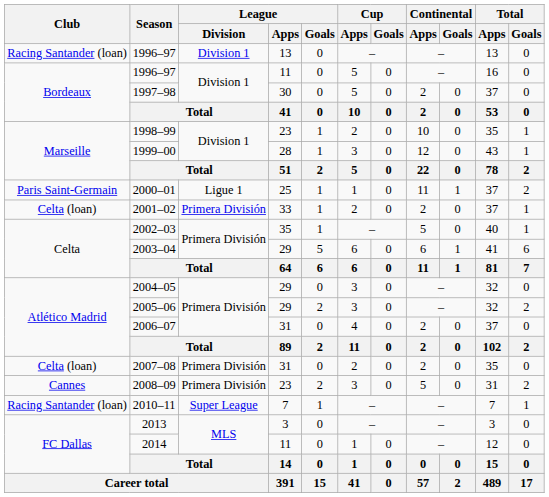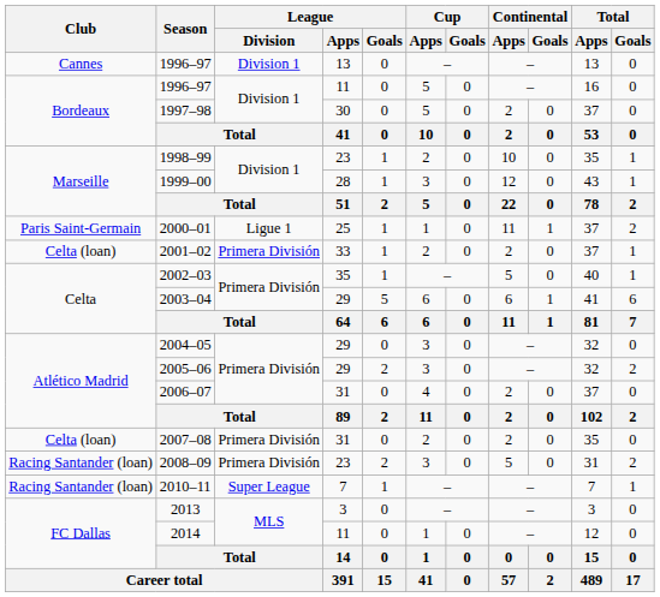1996–97 / 13 | Club: Racing Santander (loan) -> Cannes
2008–09 | Club: Cannes -> Racing Santander (loan)
